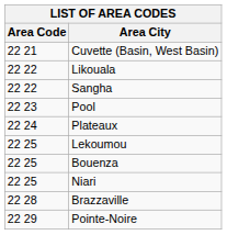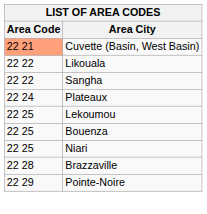Cuvette (Basin, West Basin) | Area Code: no background -> lightsalmon background
- row: 22 23 | Pool
